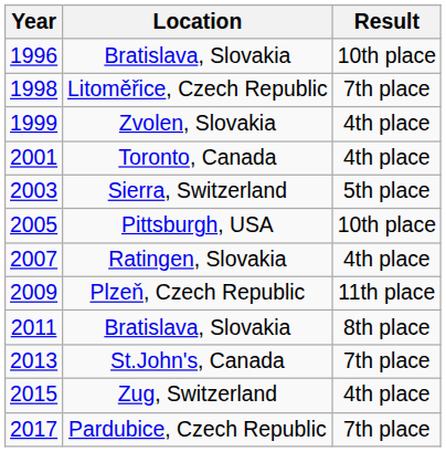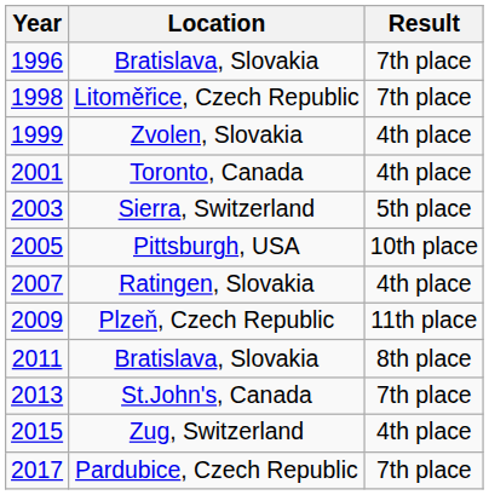1996 / Bratislava, Slovakia | Result: 10th place -> 7th place
